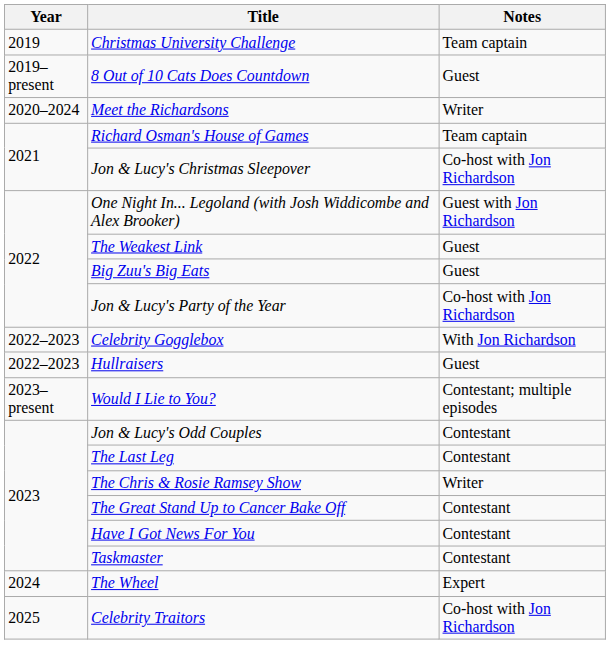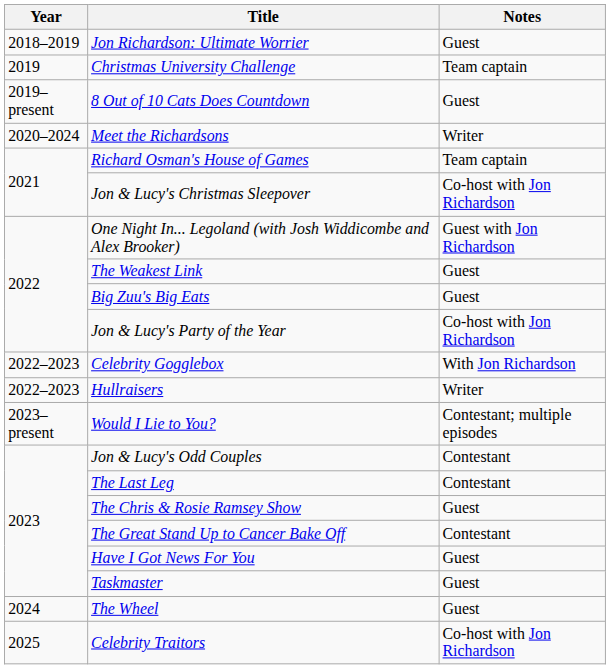+ row: 2018–2019 | Jon Richardson: Ultimate Worrier | Guest
Hullraisers | Notes: Guest -> Writer
The Chris & Rosie Ramsey Show | Notes: Writer -> Guest
Have I Got News For You | Notes: Contestant -> Guest
Taskmaster | Notes: Contestant -> Guest
The Wheel | Notes: Expert -> Guest
